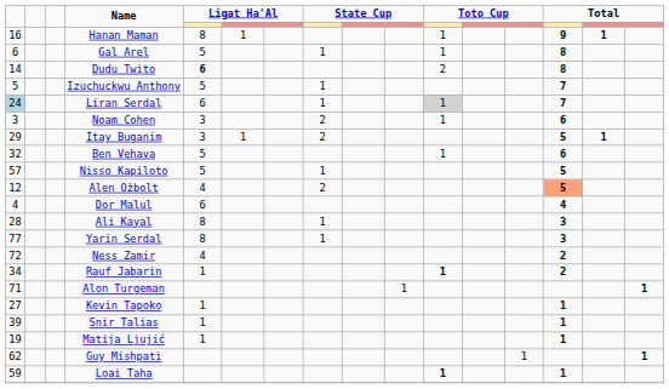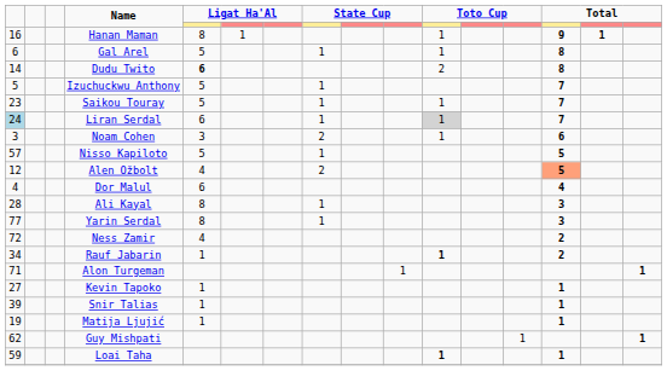+ row: 23 | Saikou Touray | 5 | 1 | 1 | 7
- row: 29 | Itay Buganim | 3 | 1 | 2 | 5 | 1
- row: 32 | Ben Vehava | 5 | 1 | 6
